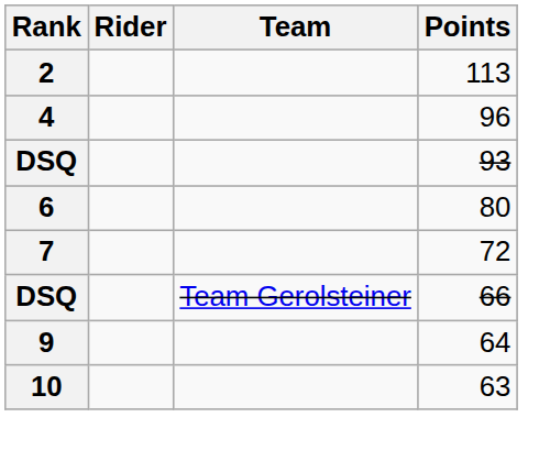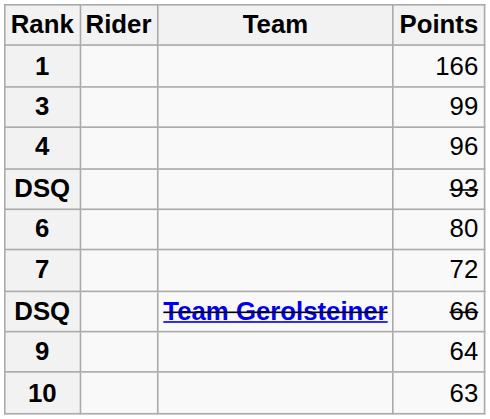+ row: 1 | 166
- row: 2 | 113
+ row: 3 | 99
DSQ / 66 | Team: normal -> bold
